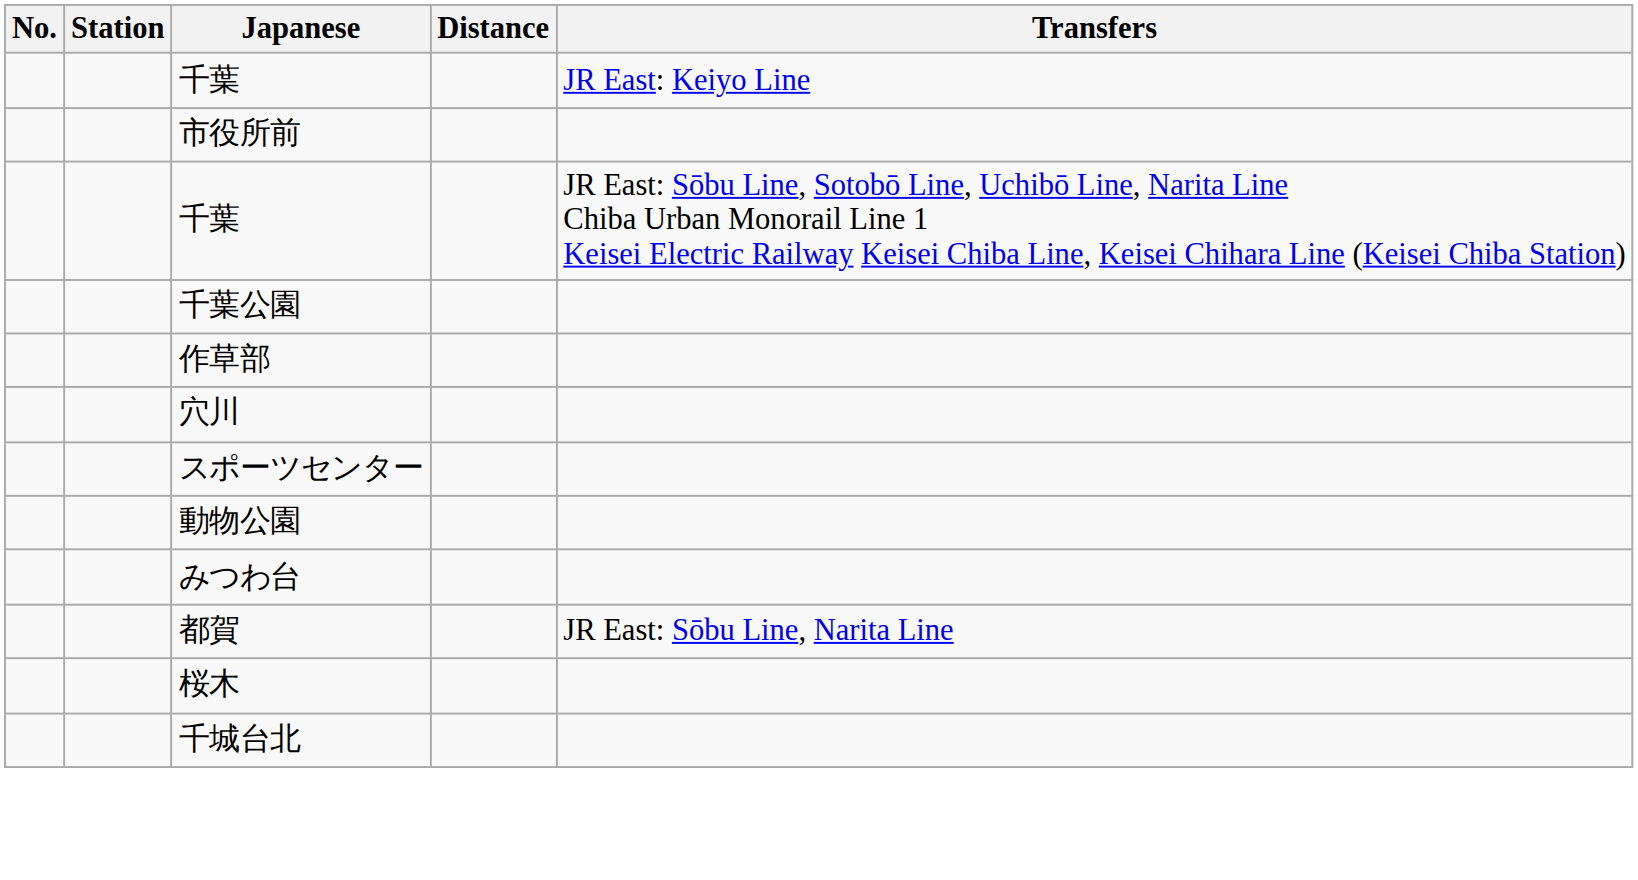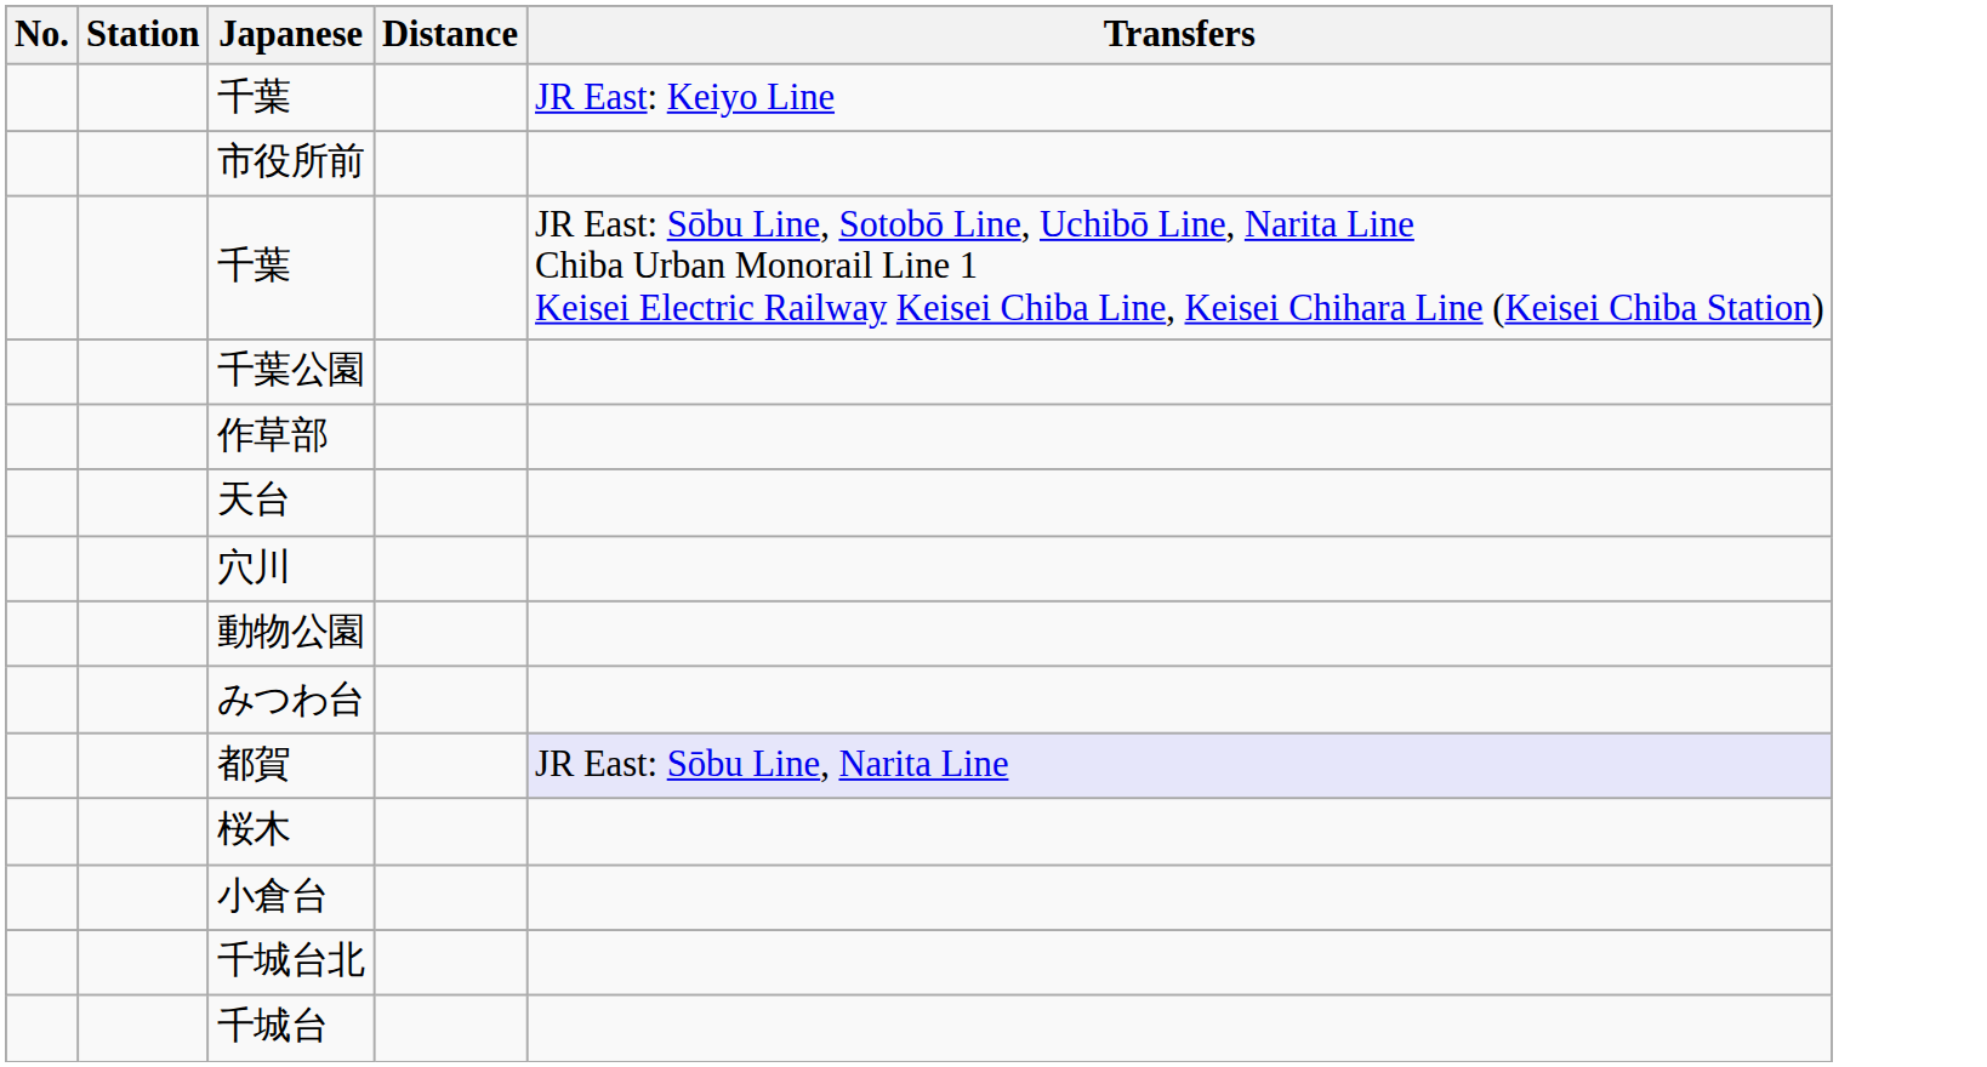+ row: 天台
- row: スポーツセンター
都賀 | Transfers: no background -> lavender background
+ row: 小倉台
+ row: 千城台
